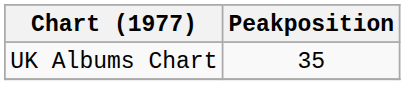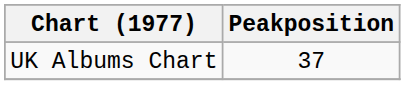UK Albums Chart | Peakposition: 35 -> 37
